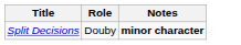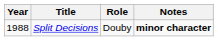+ column: Year | 1988
